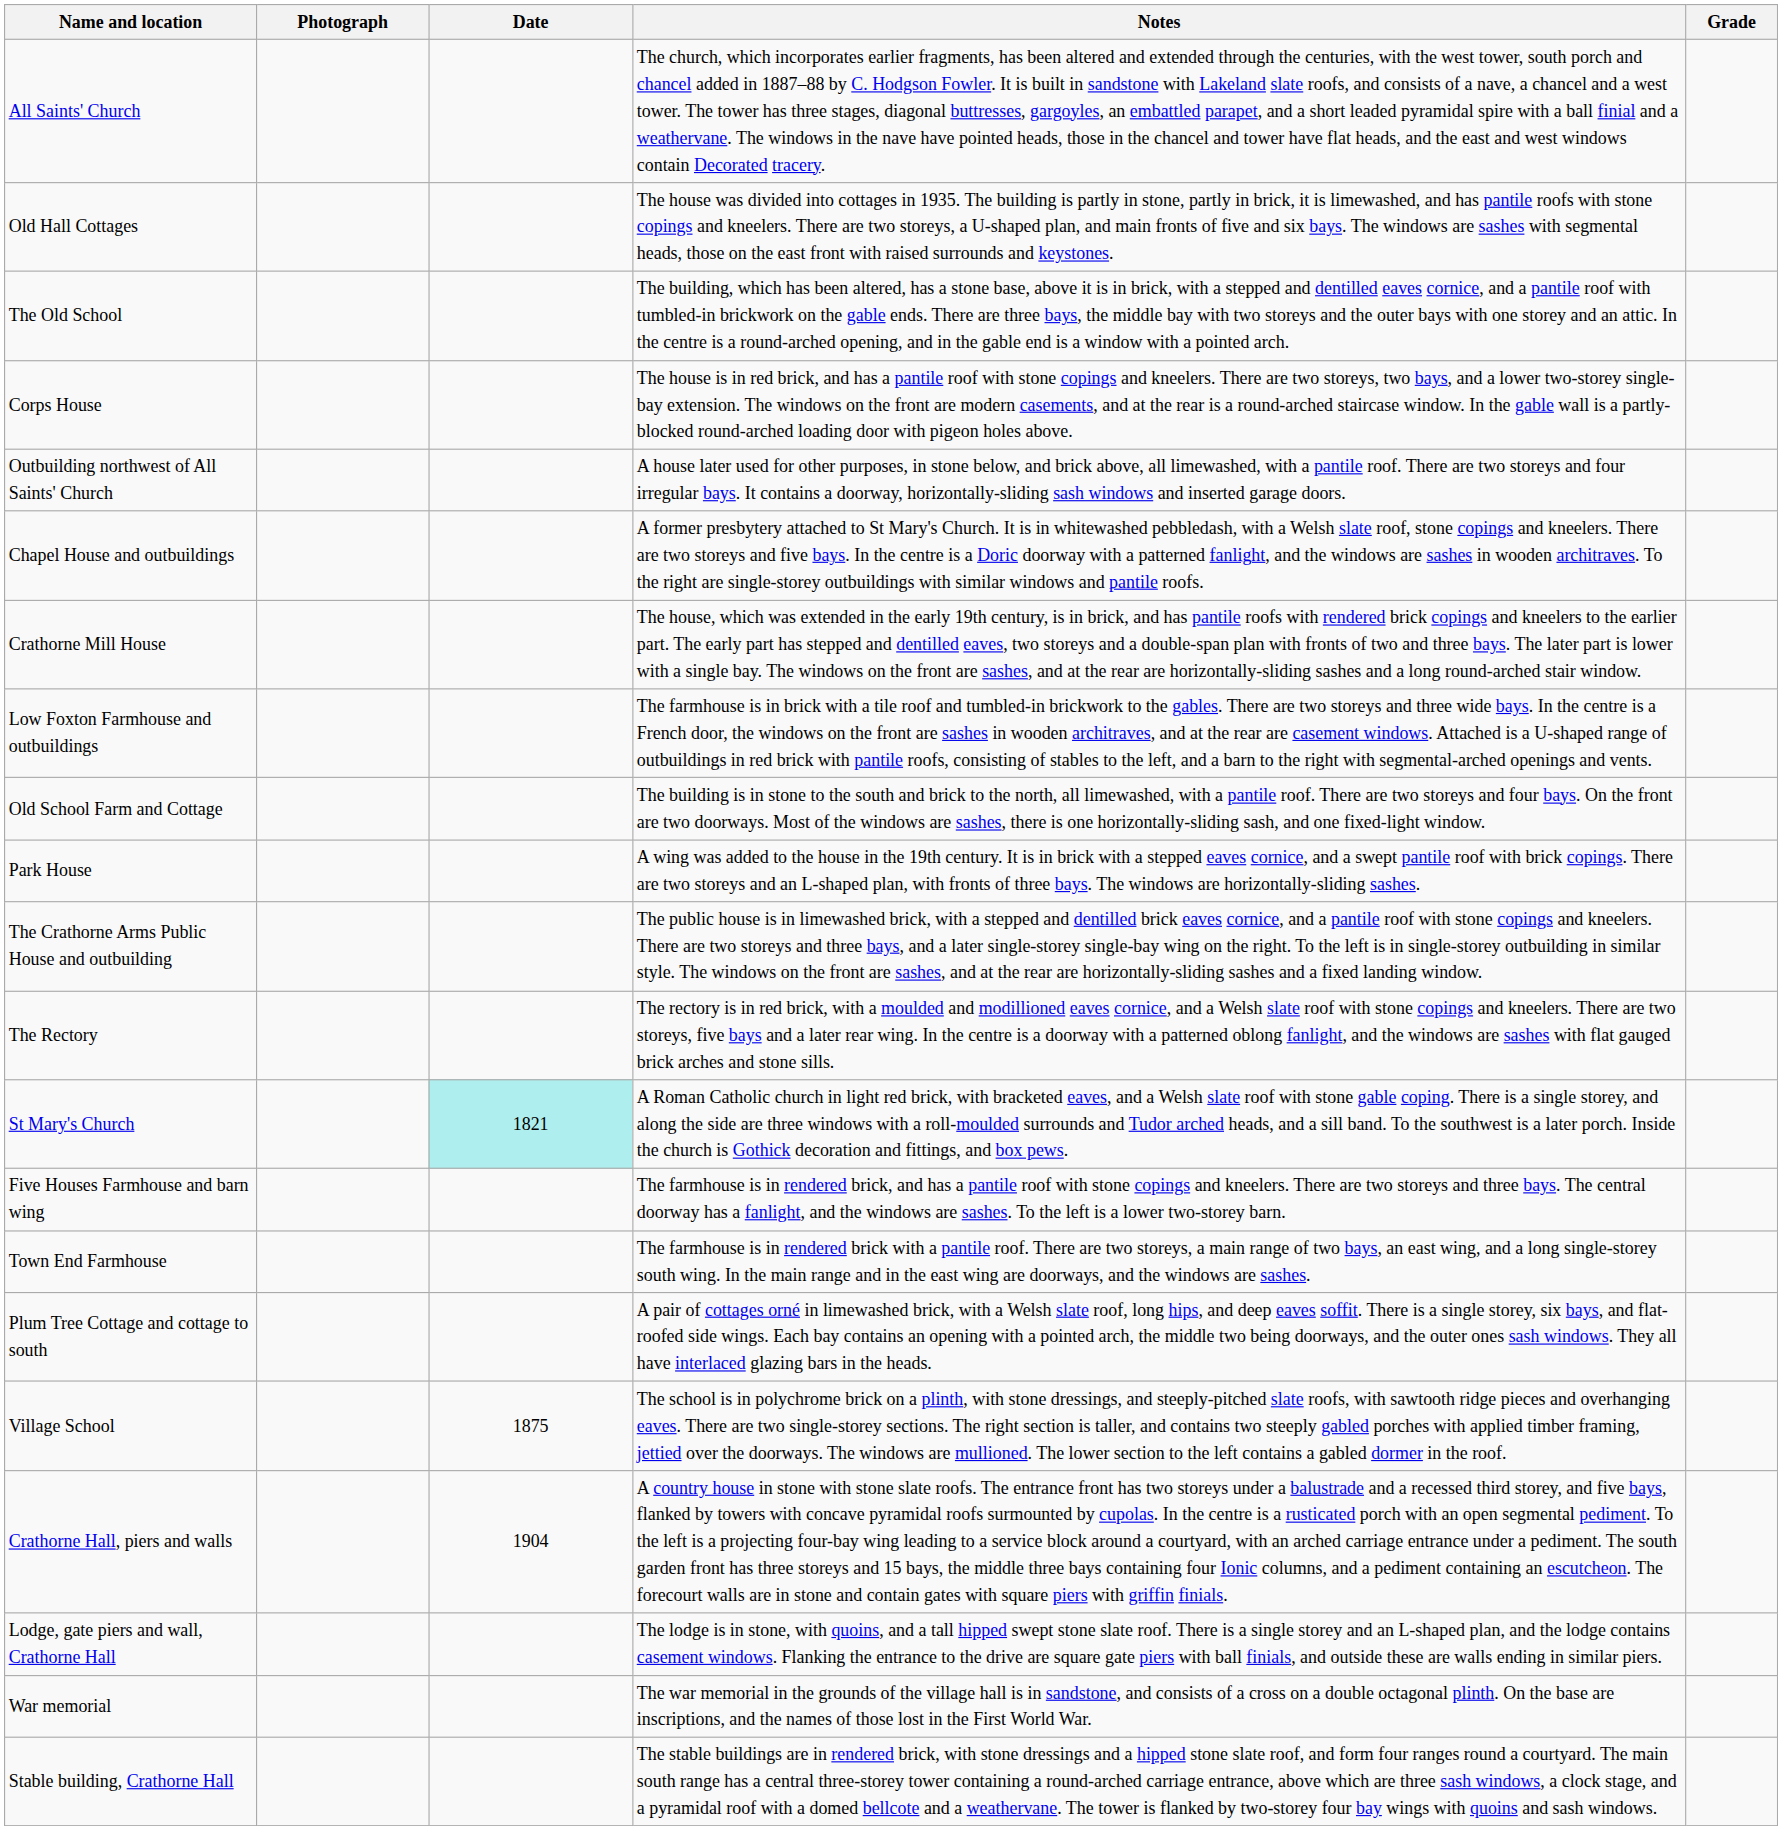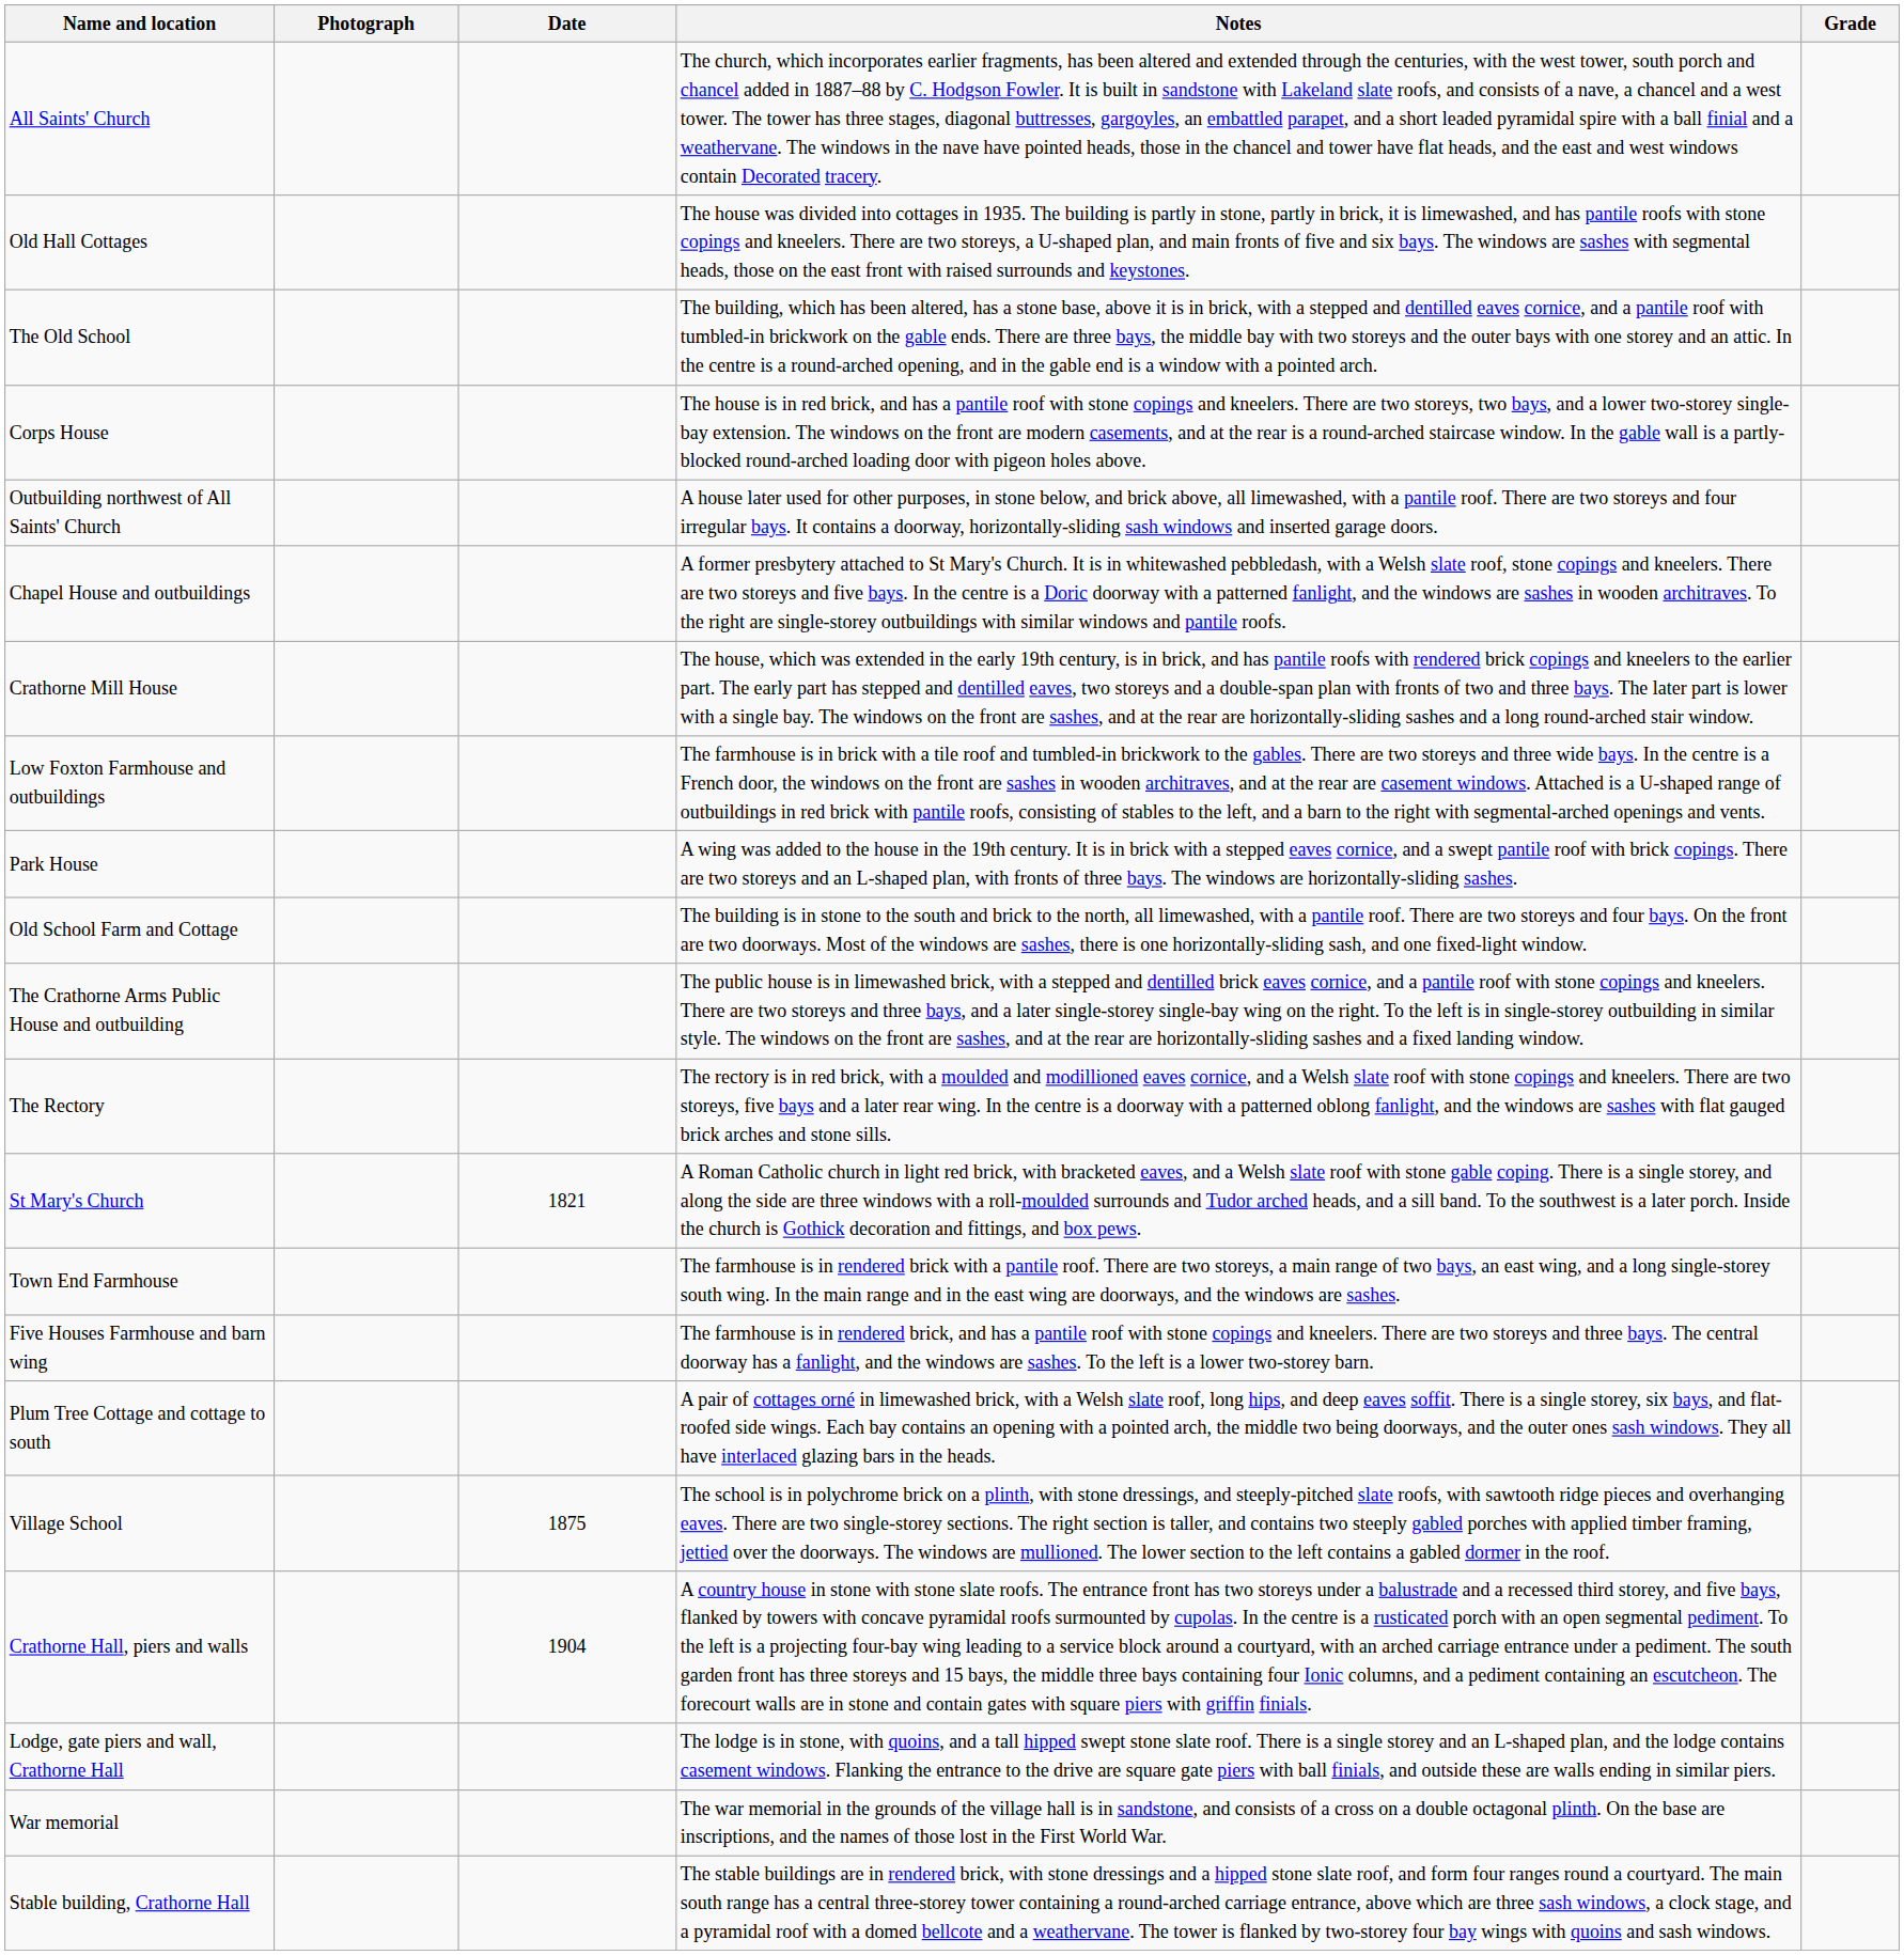rows swapped: Old School Farm and Cottage <-> Park House
St Mary's Church | Date: paleturquoise background -> no background
rows swapped: Five Houses Farmhouse and barn wing <-> Town End Farmhouse
